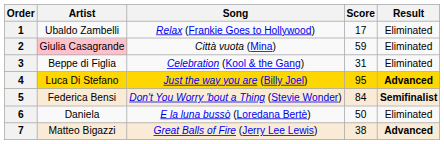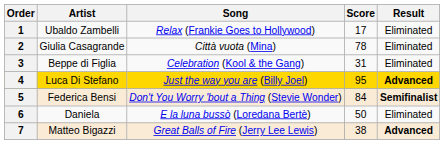2 | Artist: pink background -> no background
2 | Score: 59 -> 78
